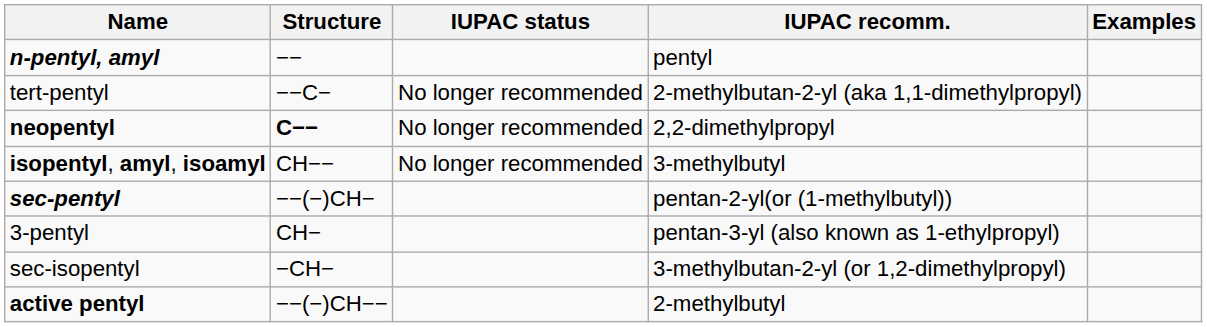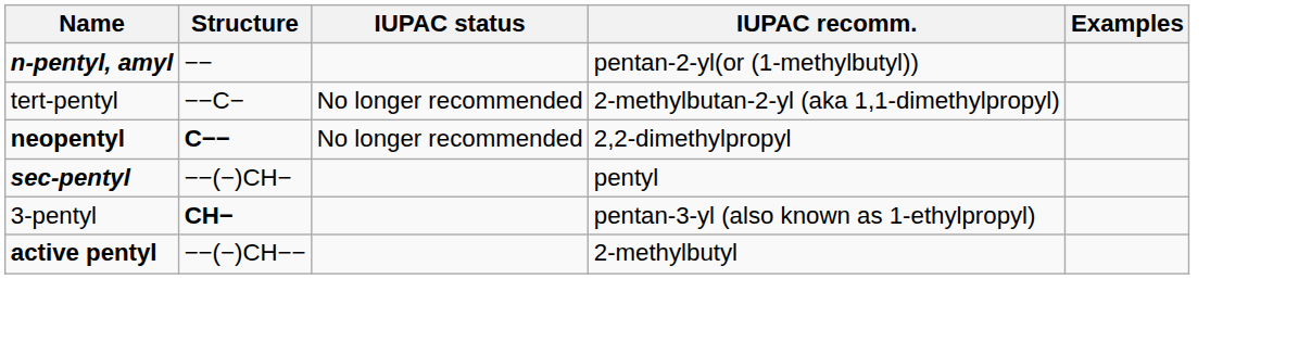n-pentyl, amyl | IUPAC recomm.: pentyl -> pentan-2-yl(or (1-methylbutyl))
- row: isopentyl, amyl, isoamyl | CH−− | No longer recommended | 3-methylbutyl
sec-pentyl | IUPAC recomm.: pentan-2-yl(or (1-methylbutyl)) -> pentyl
3-pentyl | Structure: normal -> bold
- row: sec-isopentyl | −CH− | 3-methylbutan-2-yl (or 1,2-dimethylpropyl)
